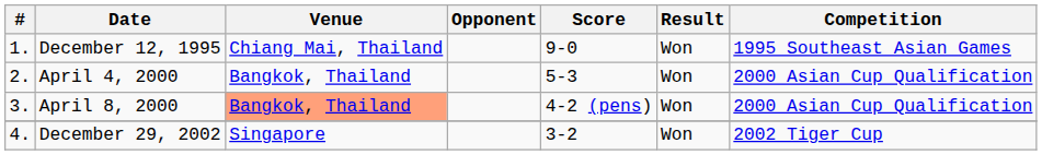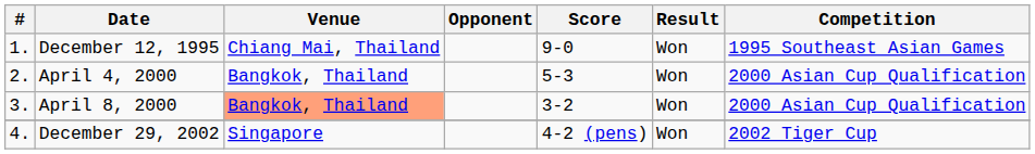April 8, 2000 | Score: 4-2 (pens) -> 3-2
December 29, 2002 | Score: 3-2 -> 4-2 (pens)
